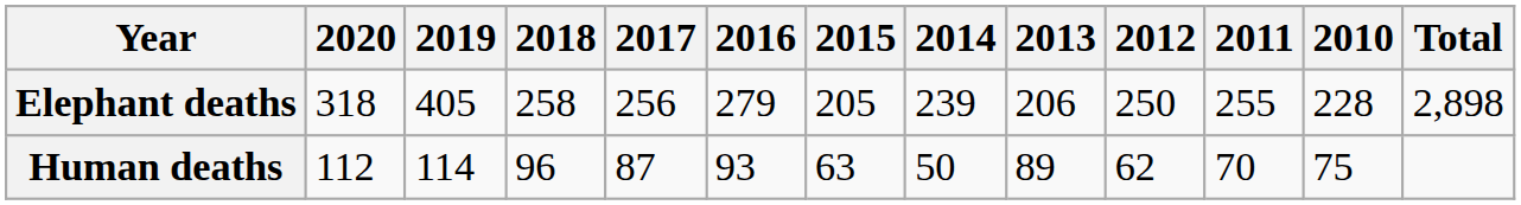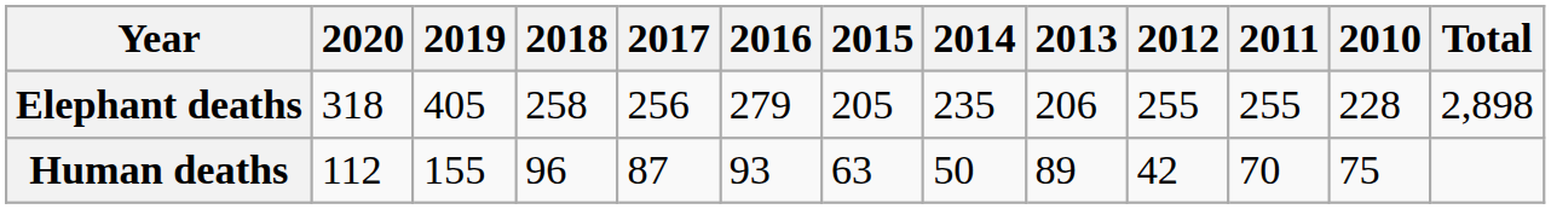Elephant deaths | 2014: 239 -> 235
Elephant deaths | 2012: 250 -> 255
Human deaths | 2019: 114 -> 155
Human deaths | 2012: 62 -> 42
